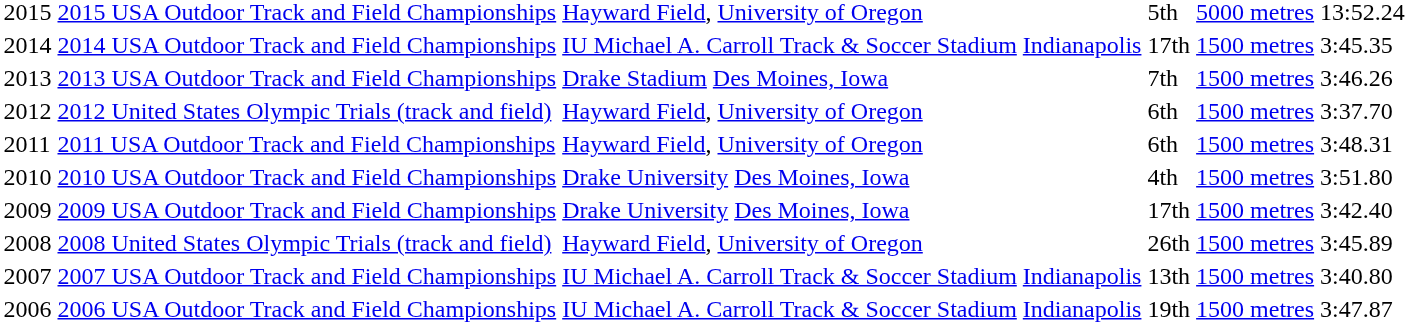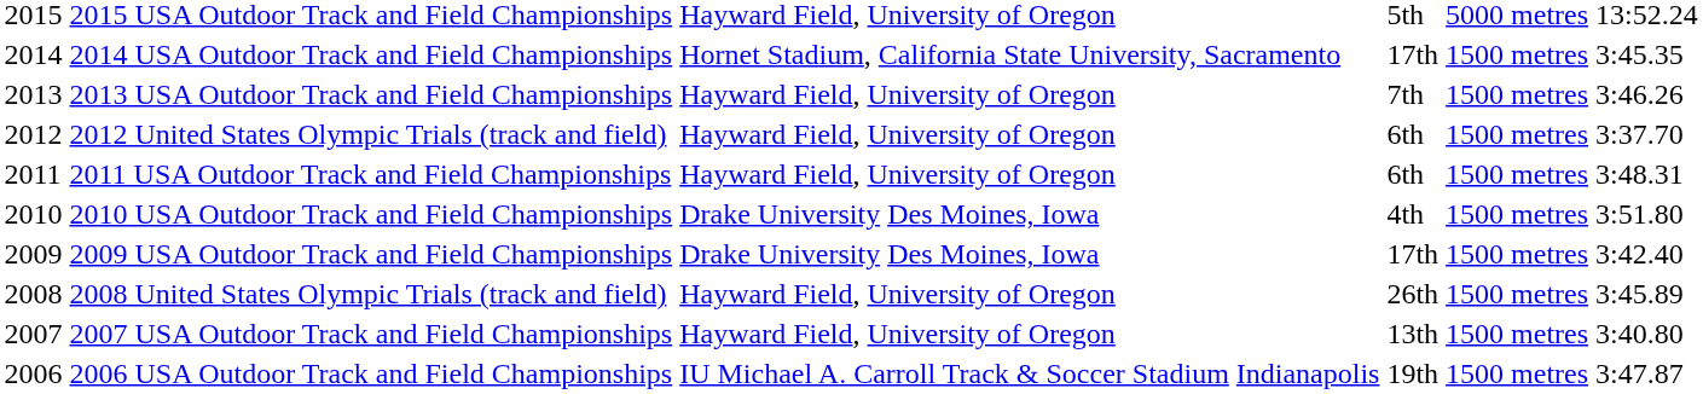2014 USA Outdoor Track and Field Championships | column 3: IU Michael A. Carroll Track & Soccer Stadium Indianapolis -> Hornet Stadium, California State University, Sacramento
2013 USA Outdoor Track and Field Championships | column 3: Drake Stadium Des Moines, Iowa -> Hayward Field, University of Oregon
2007 USA Outdoor Track and Field Championships | column 3: IU Michael A. Carroll Track & Soccer Stadium Indianapolis -> Hayward Field, University of Oregon
